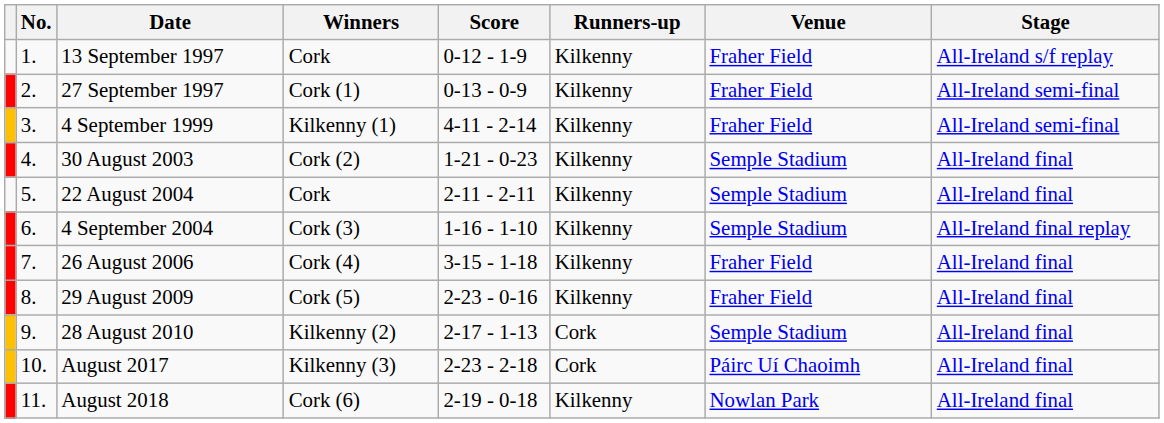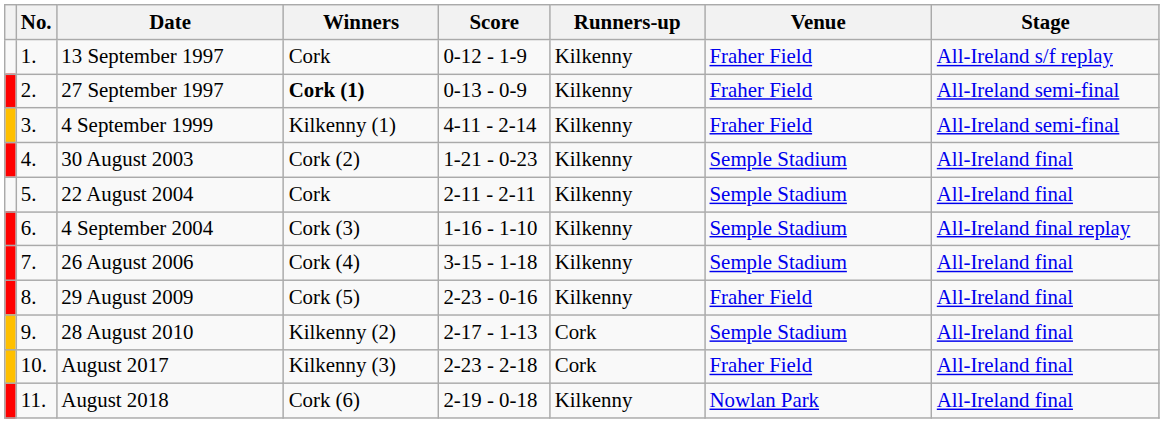27 September 1997 | Winners: normal -> bold
26 August 2006 | Venue: Fraher Field -> Semple Stadium
August 2017 | Venue: Páirc Uí Chaoimh -> Fraher Field
